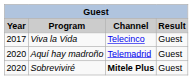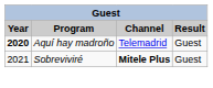- row: 2017 | Viva la Vida | Telecinco | Guest
Aquí hay madroño | Year: normal -> bold
Sobreviviré | Year: 2020 -> 2021
